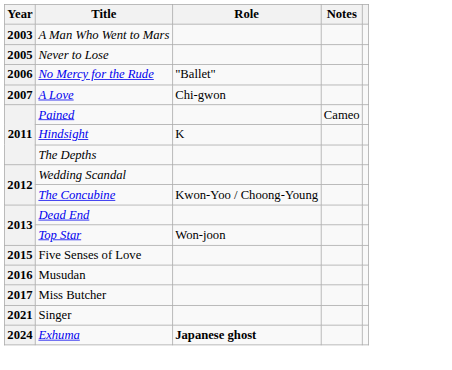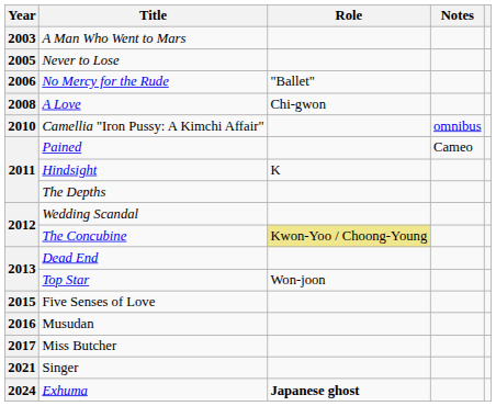A Love | Year: 2007 -> 2008
+ row: 2010 | Camellia "Iron Pussy: A Kimchi Affair" | omnibus
The Concubine | Role: no background -> khaki background
